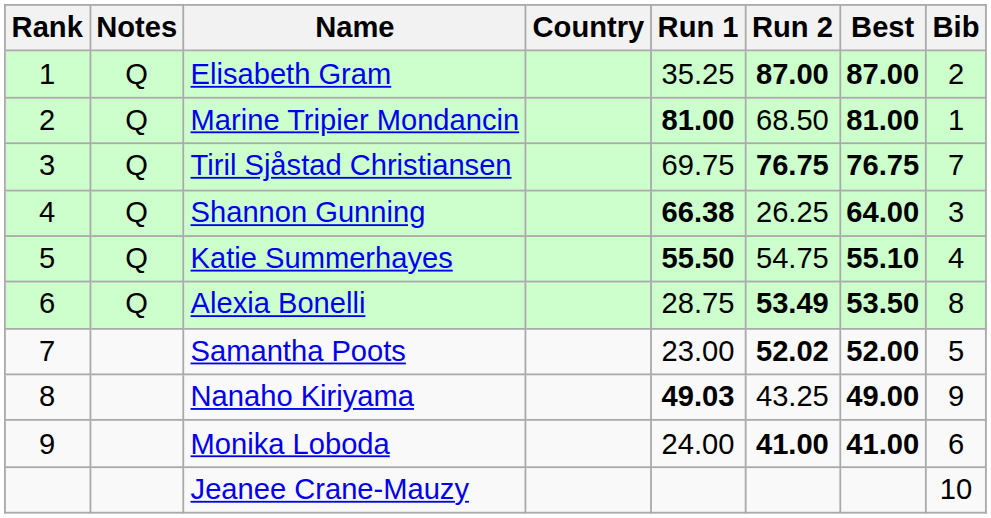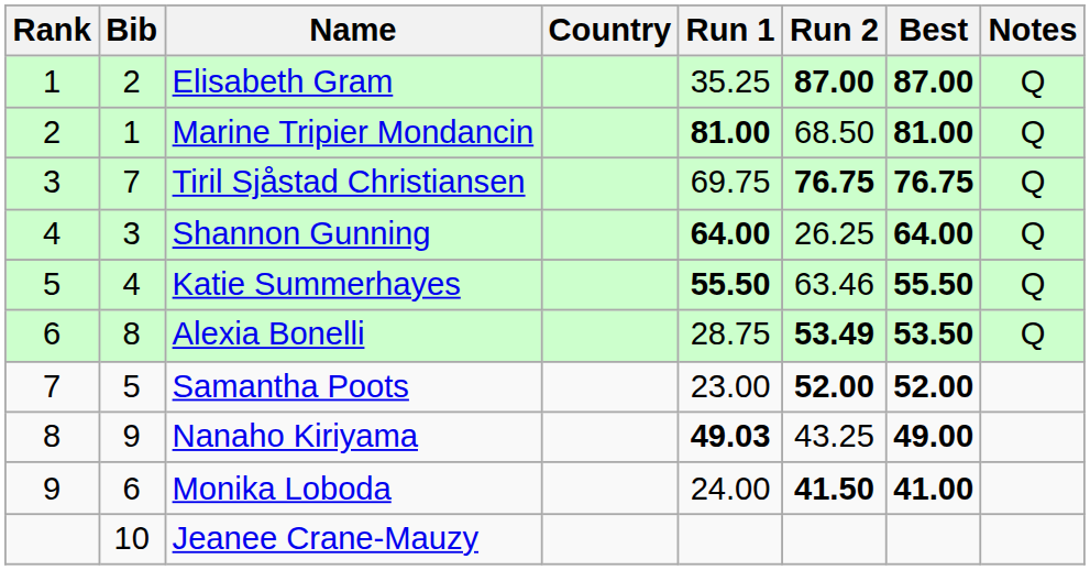columns swapped: Bib <-> Notes
Shannon Gunning | Run 1: 66.38 -> 64.00
Katie Summerhayes | Run 2: 54.75 -> 63.46
Katie Summerhayes | Best: 55.10 -> 55.50
Samantha Poots | Run 2: 52.02 -> 52.00
Monika Loboda | Run 2: 41.00 -> 41.50
